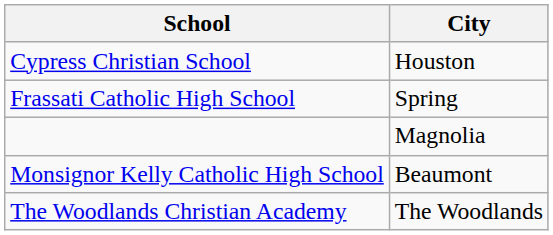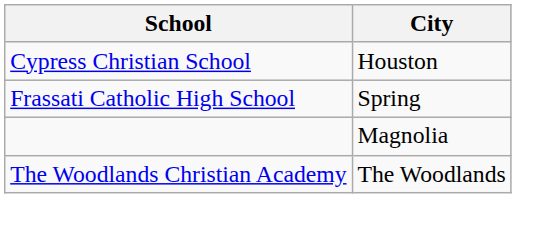- row: Monsignor Kelly Catholic High School | Beaumont
